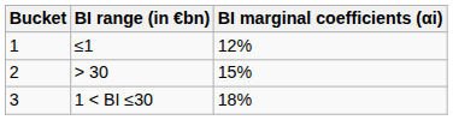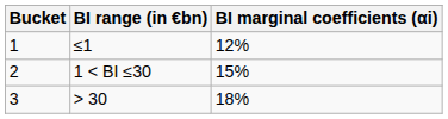2 | BI range (in €bn): > 30 -> 1 < BI ≤30
3 | BI range (in €bn): 1 < BI ≤30 -> > 30
